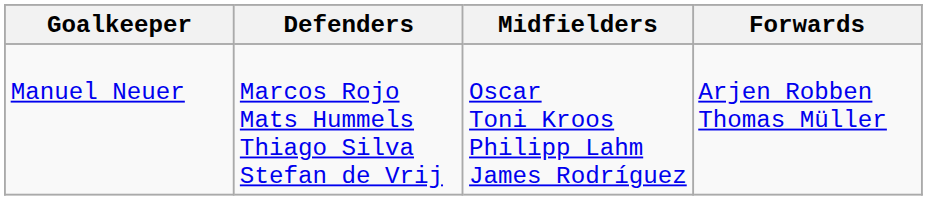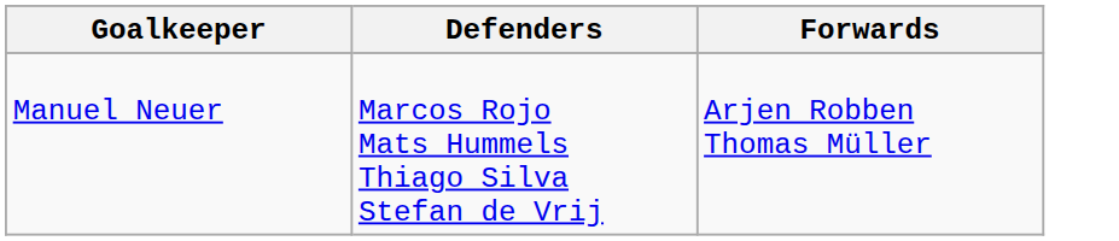- column: Midfielders | Oscar Toni Kroos Philipp Lahm James Rodríguez
